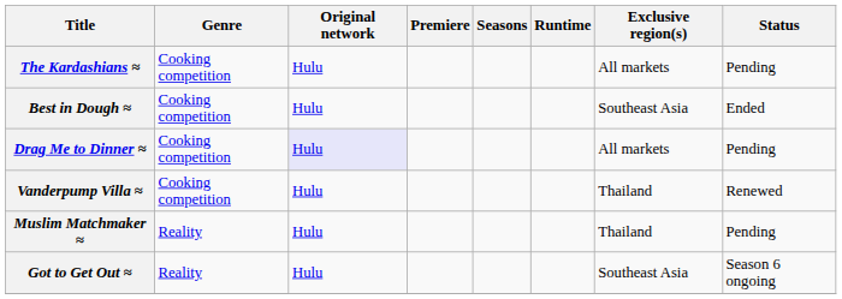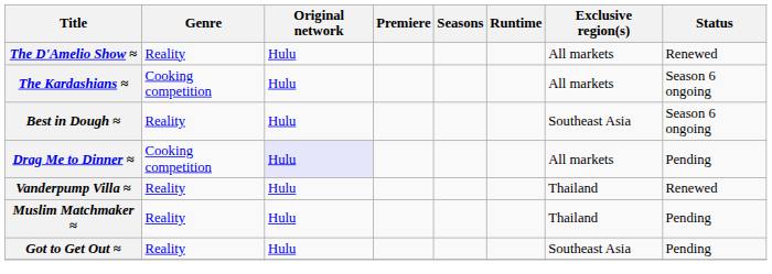+ row: The D'Amelio Show ≈ | Reality | Hulu | All markets | Renewed
The Kardashians ≈ | Status: Pending -> Season 6 ongoing
Best in Dough ≈ | Genre: Cooking competition -> Reality
Best in Dough ≈ | Status: Ended -> Season 6 ongoing
Vanderpump Villa ≈ | Genre: Cooking competition -> Reality
Got to Get Out ≈ | Status: Season 6 ongoing -> Pending
